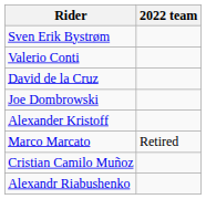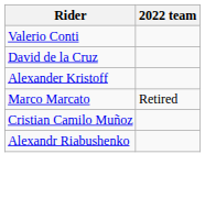- row: Sven Erik Bystrøm
- row: Joe Dombrowski
